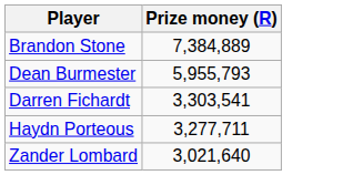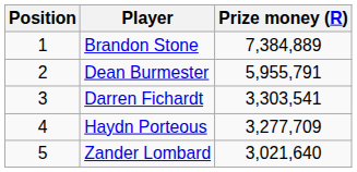+ column: Position | 1 | 2 | 3 | 4 | 5
Dean Burmester | Prize money (R): 5,955,793 -> 5,955,791
Haydn Porteous | Prize money (R): 3,277,711 -> 3,277,709
